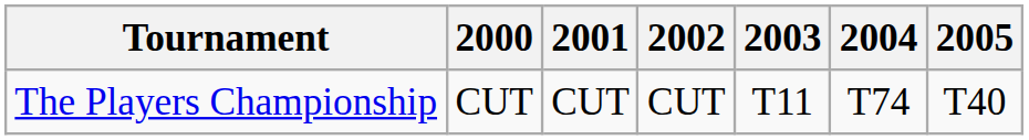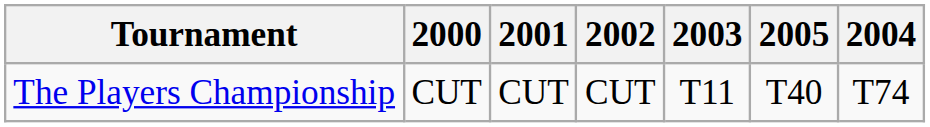columns swapped: 2004 <-> 2005
